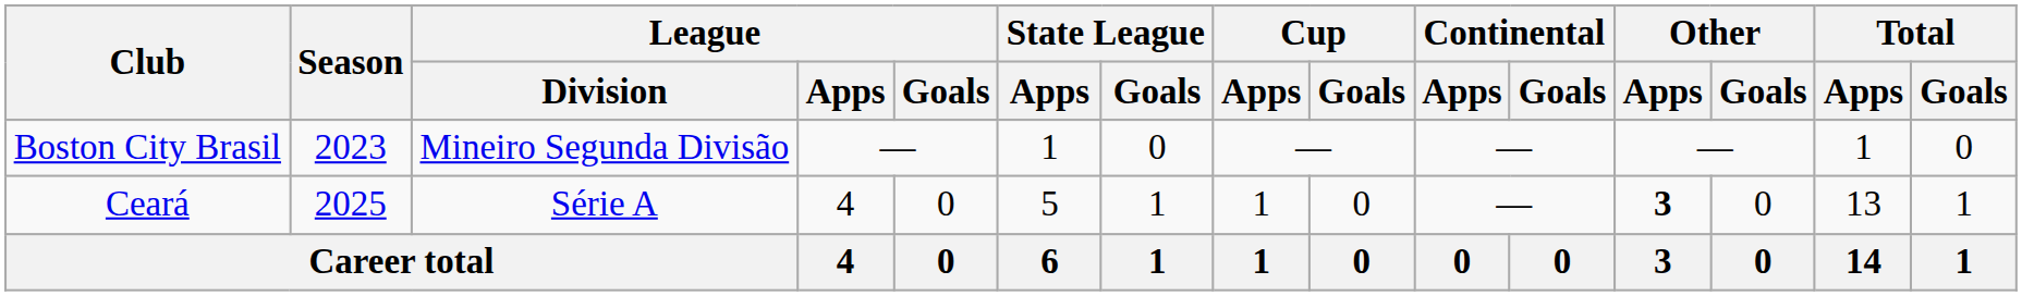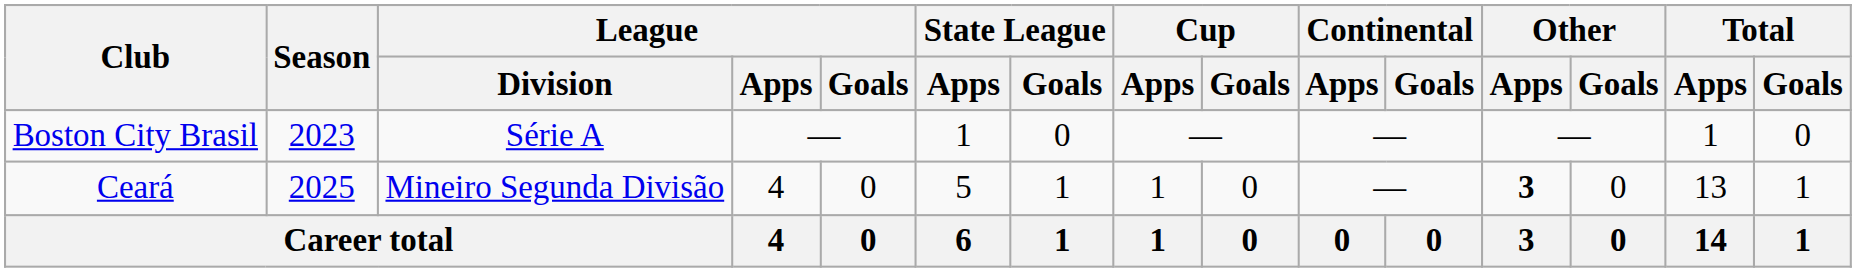Boston City Brasil | League / Division: Mineiro Segunda Divisão -> Série A
Ceará | League / Division: Série A -> Mineiro Segunda Divisão
